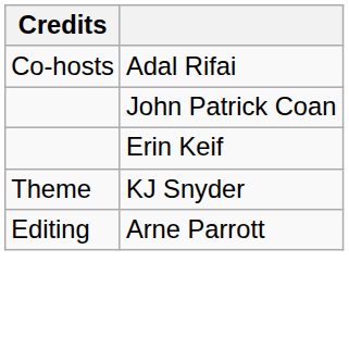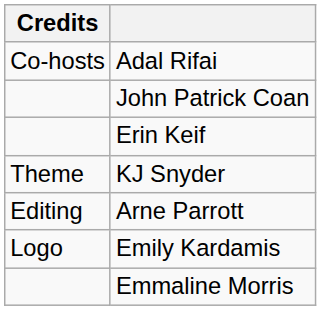+ row: Logo | Emily Kardamis
+ row: Emmaline Morris
